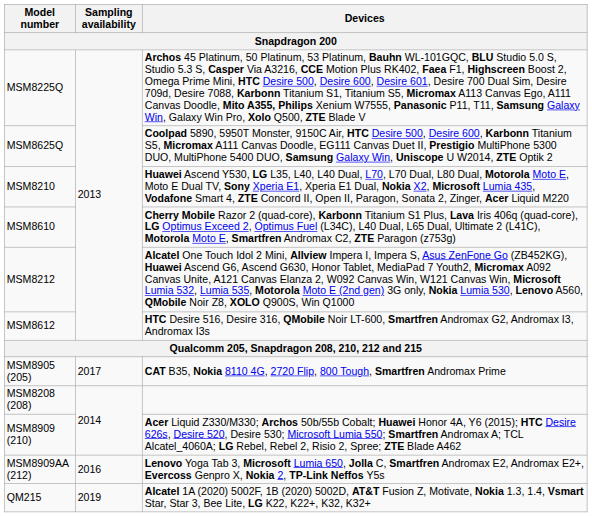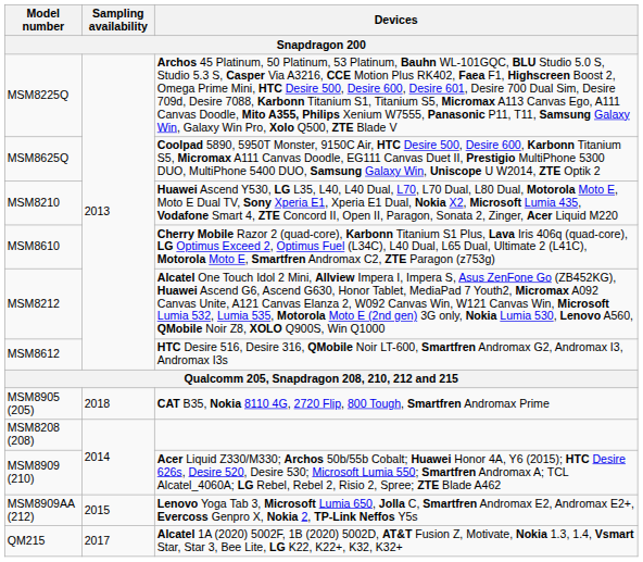MSM8905 (205) | Sampling availability: 2017 -> 2018
MSM8909AA (212) | Sampling availability: 2016 -> 2015
QM215 | Sampling availability: 2019 -> 2017
